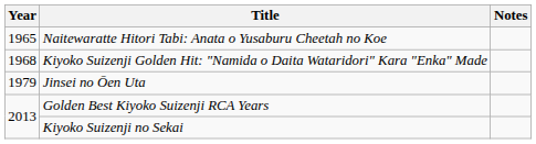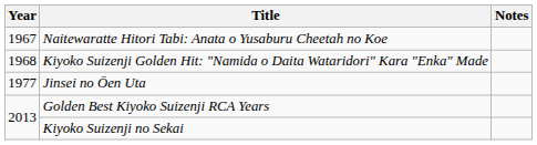Naitewaratte Hitori Tabi: Anata o Yusaburu Cheetah no Koe | Year: 1965 -> 1967
Jinsei no Ōen Uta | Year: 1979 -> 1977
